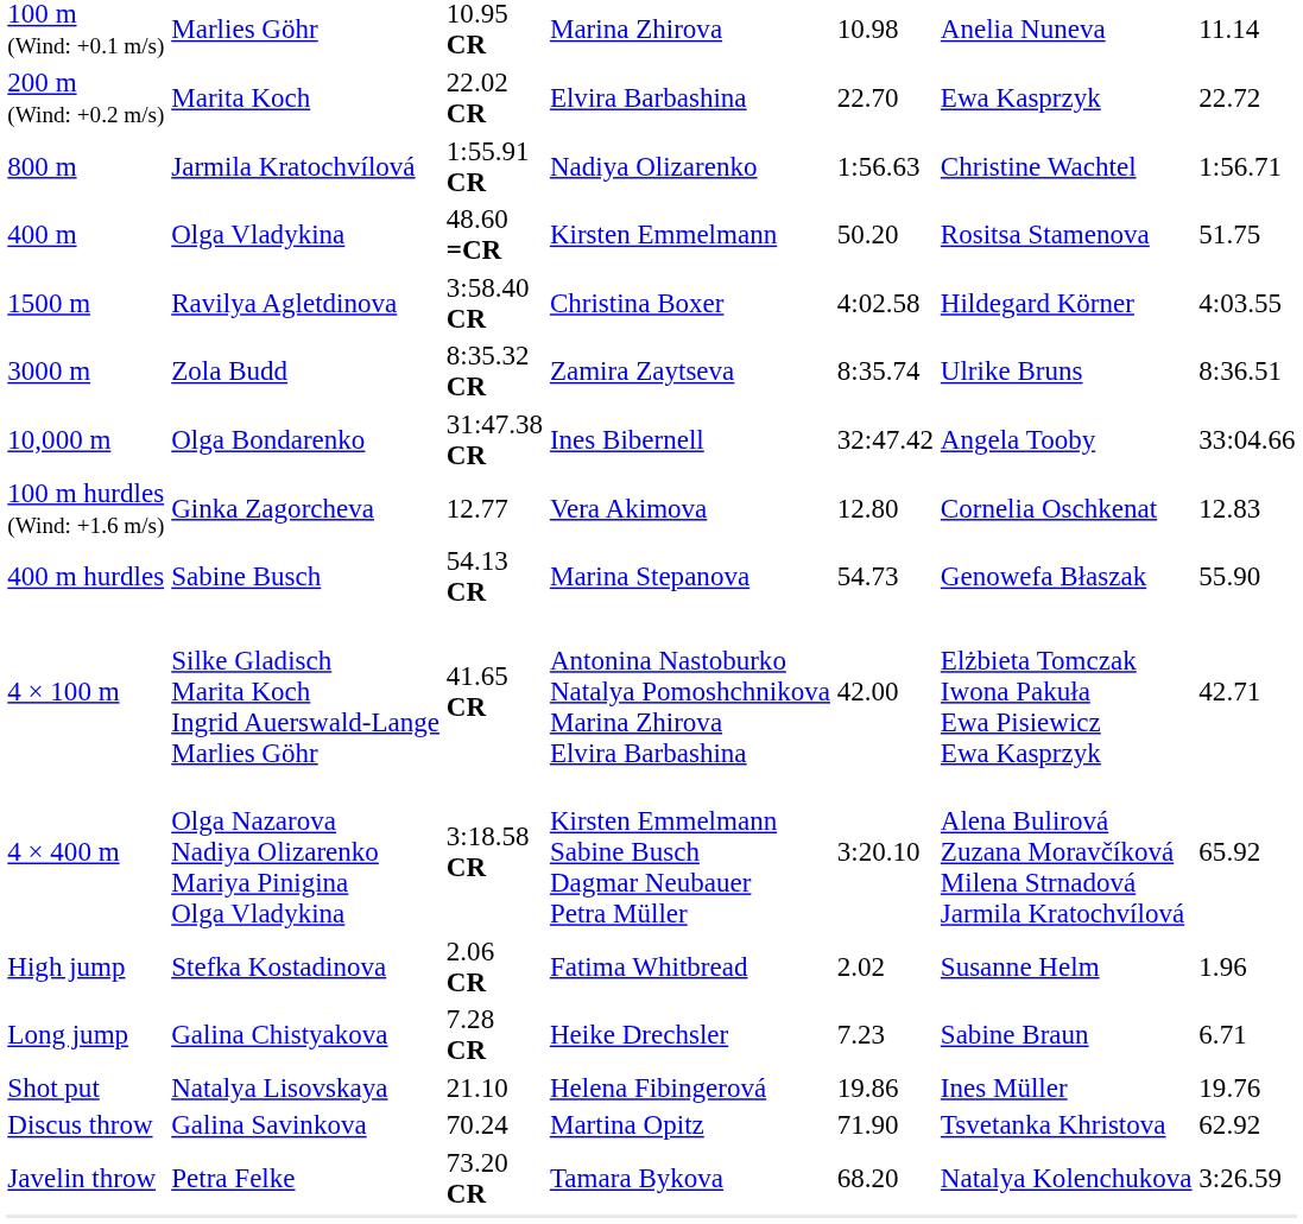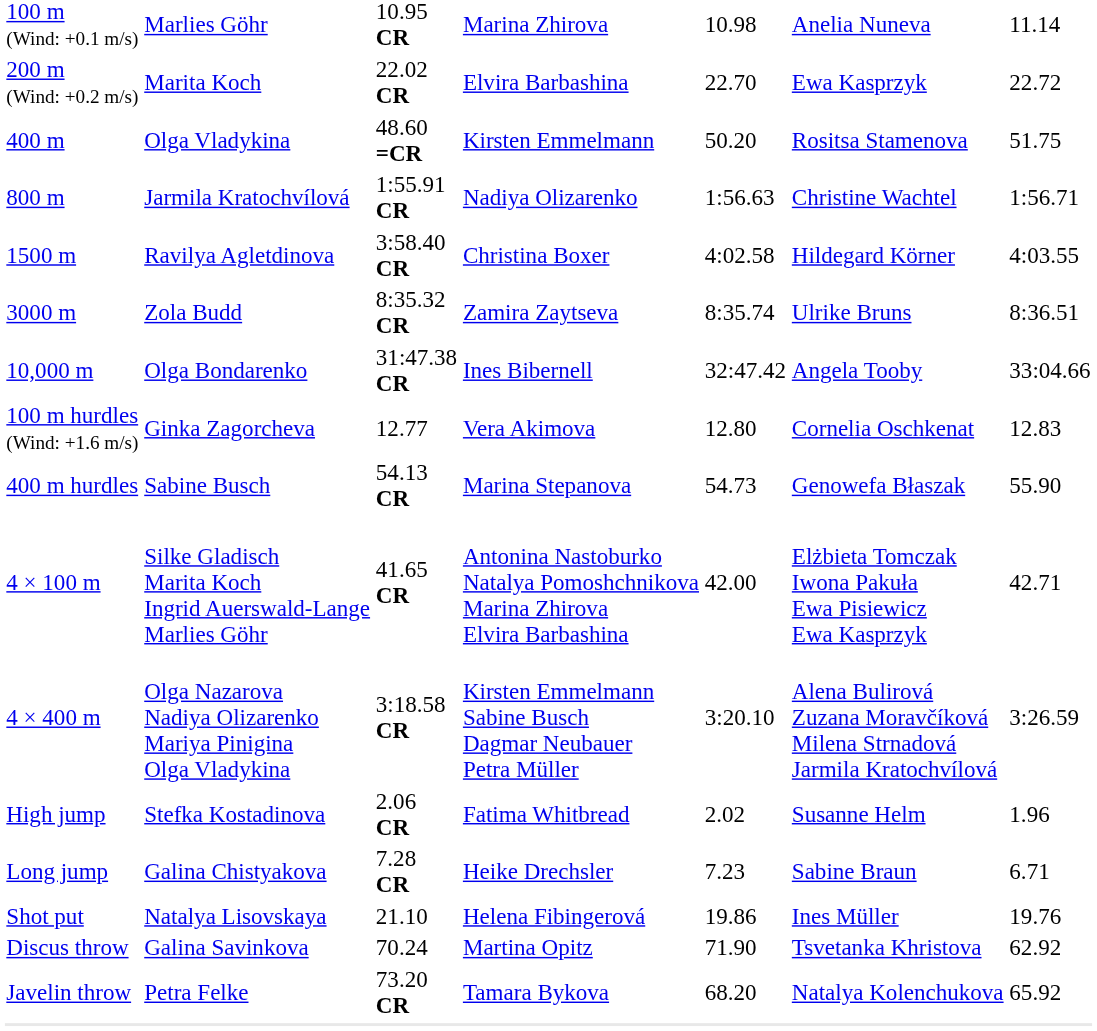rows swapped: 400 m <-> 800 m
4 × 400 m | column 7: 65.92 -> 3:26.59
Javelin throw | column 7: 3:26.59 -> 65.92
